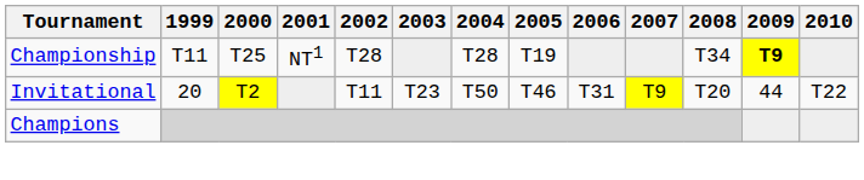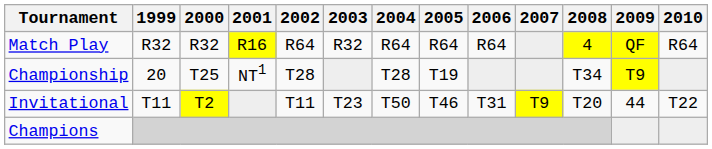+ row: Match Play | R32 | R32 | R16 | R64 | R32 | R64 | R64 | R64 | 4 | QF | R64
Championship | 1999: T11 -> 20
Championship | 2009: bold -> normal
Invitational | 1999: 20 -> T11
